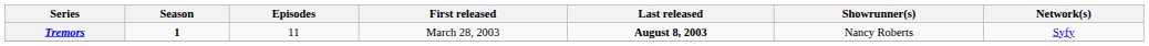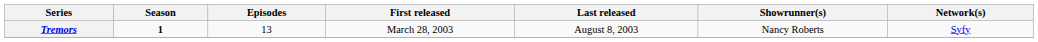Tremors | Episodes: 11 -> 13
Tremors | Last released: bold -> normal
